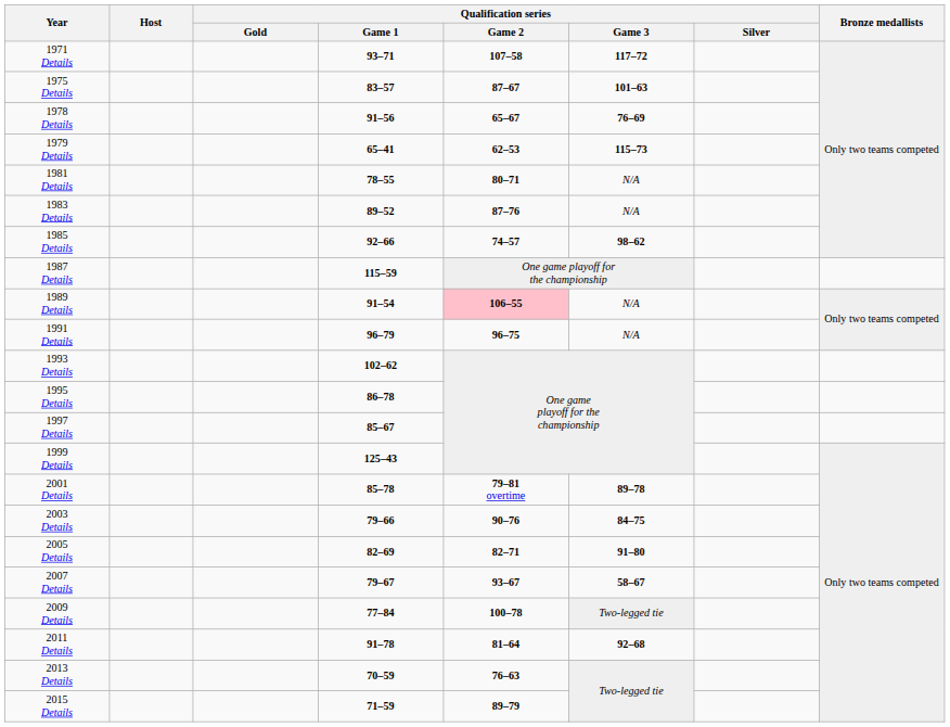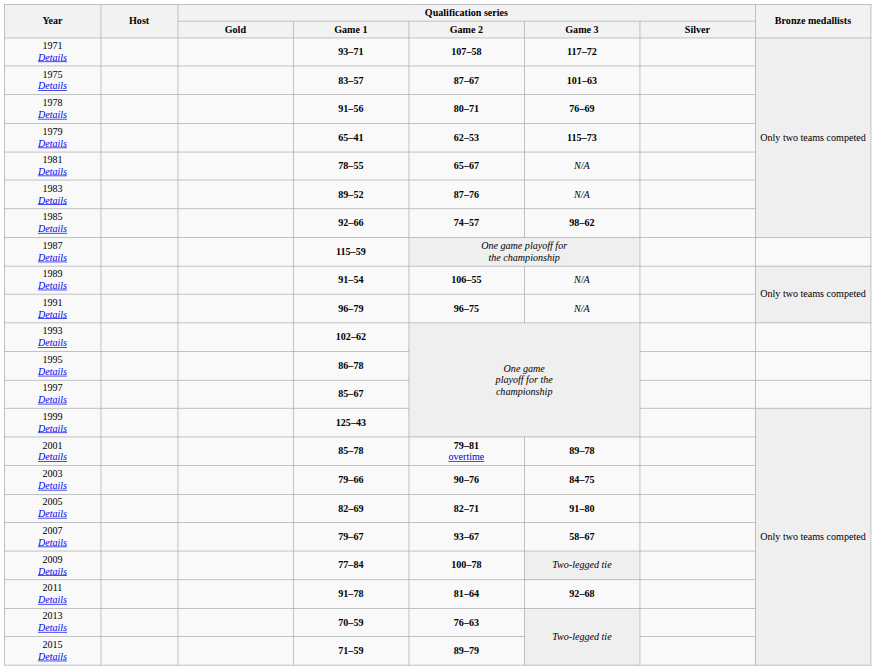1978 Details | Qualification series / Game 2: 65–67 -> 80–71
1981 Details | Qualification series / Game 2: 80–71 -> 65–67
1989 Details | Qualification series / Game 2: pink background -> no background
